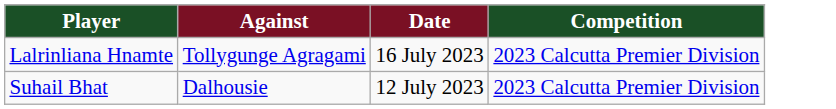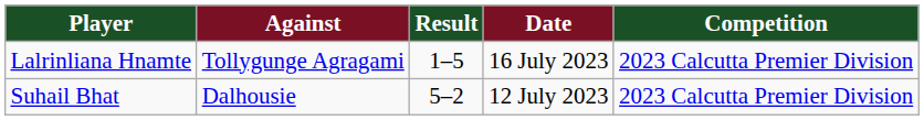+ column: Result | 1–5 | 5–2
